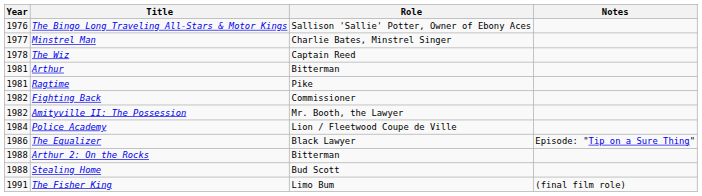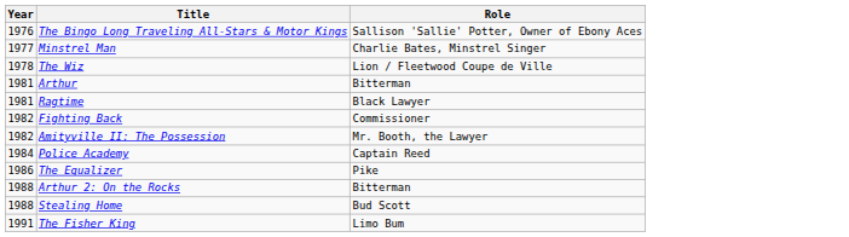- column: Notes | Episode: "Tip on a Sure Thing" | (final film role)
The Wiz | Role: Captain Reed -> Lion / Fleetwood Coupe de Ville
Ragtime | Role: Pike -> Black Lawyer
Police Academy | Role: Lion / Fleetwood Coupe de Ville -> Captain Reed
The Equalizer | Role: Black Lawyer -> Pike
